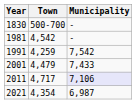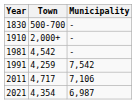+ row: 1910 | 2,000+ | -
- row: 2001 | 4,479 | 7,433
2011 | Municipality: lavender background -> no background
